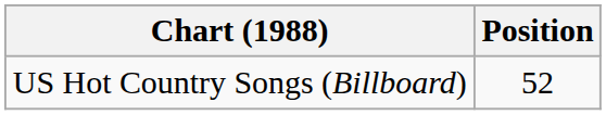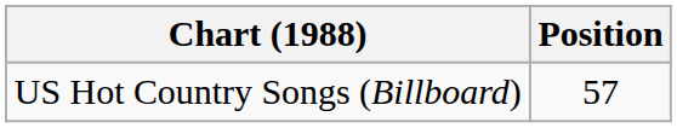US Hot Country Songs (Billboard) | Position: 52 -> 57
